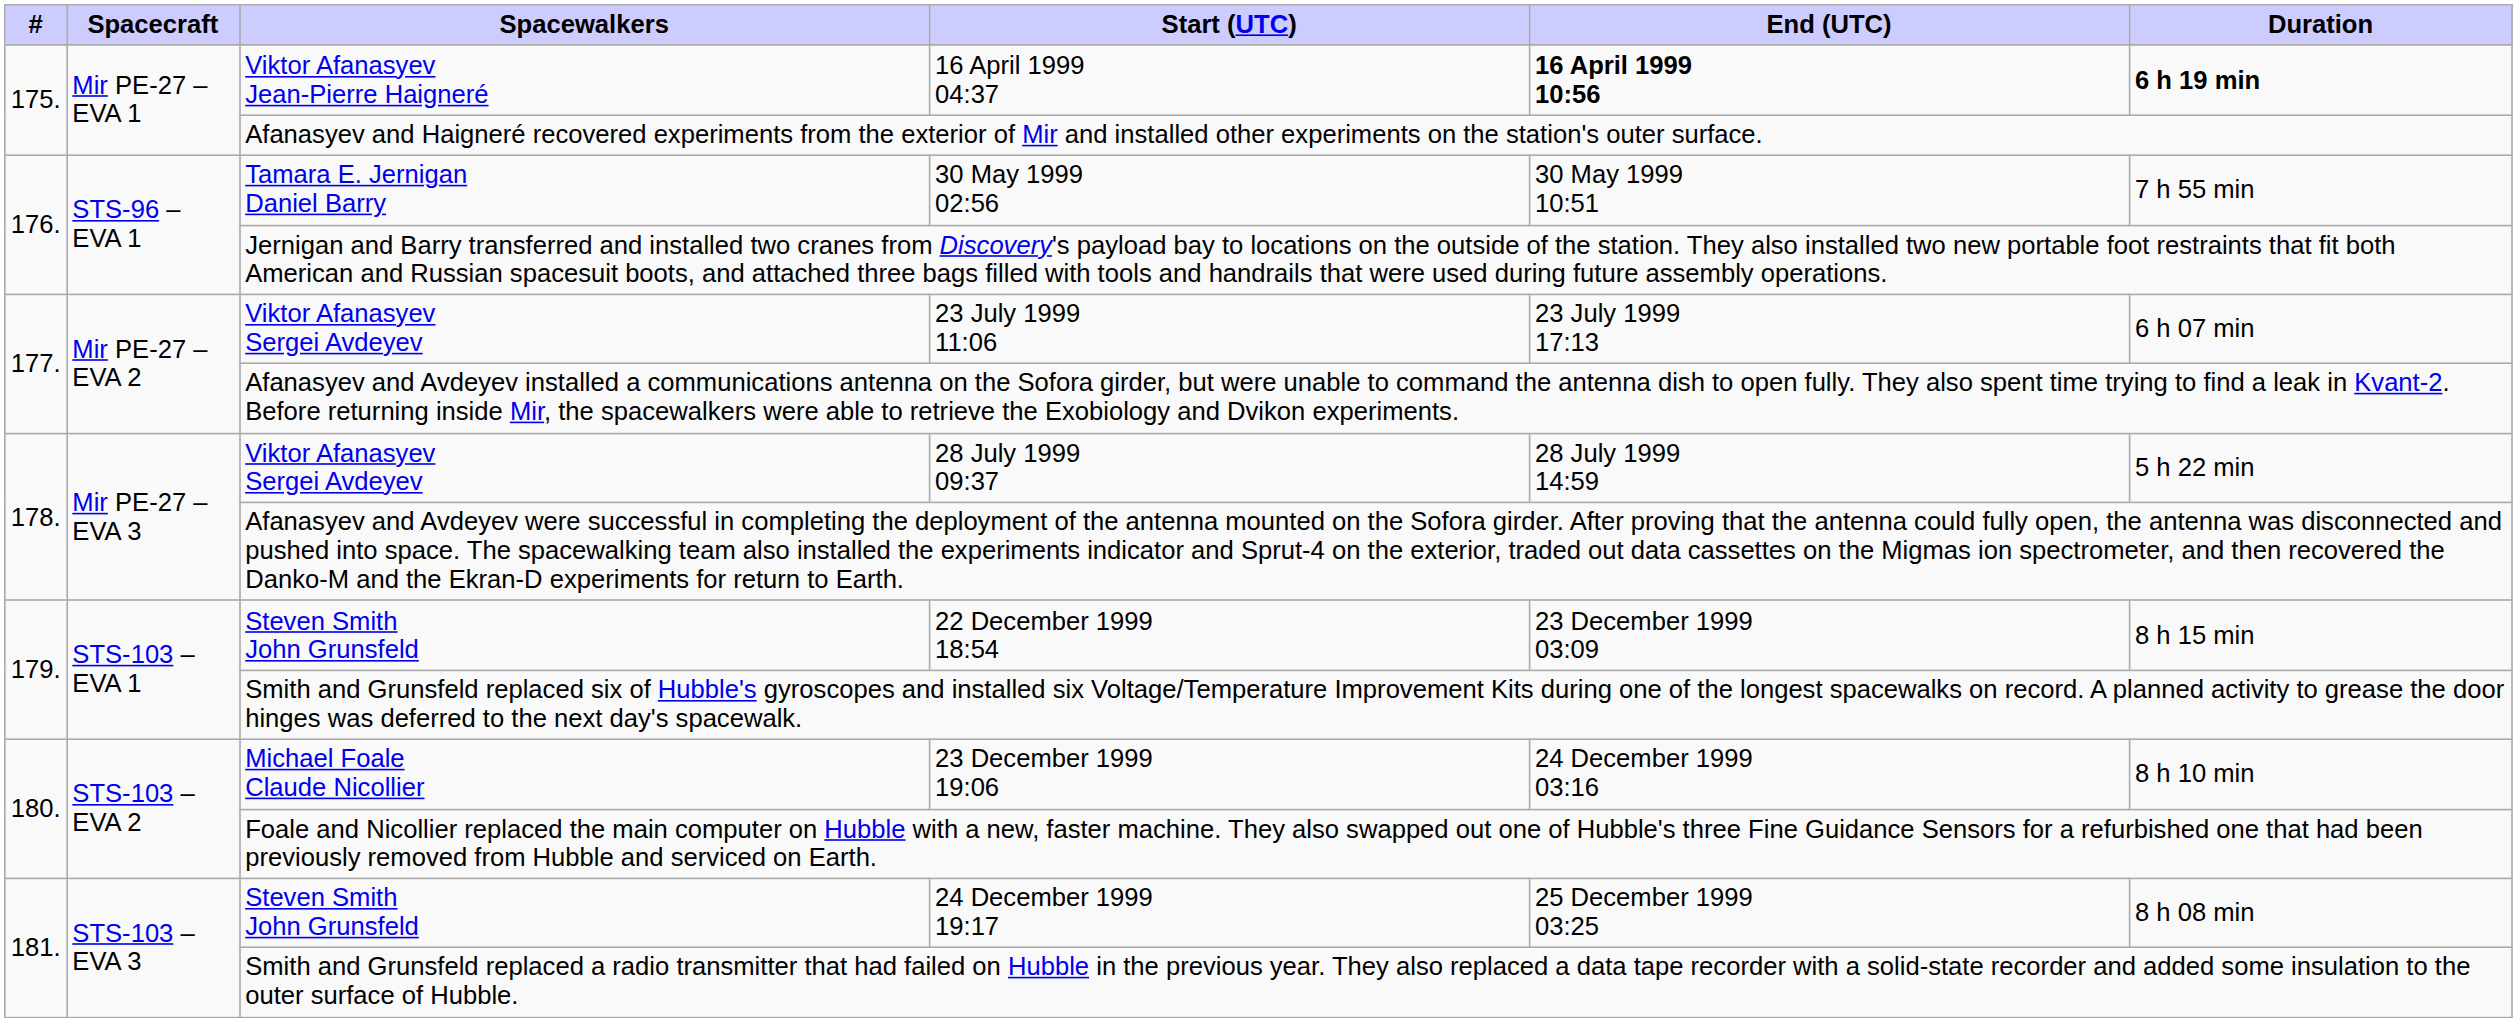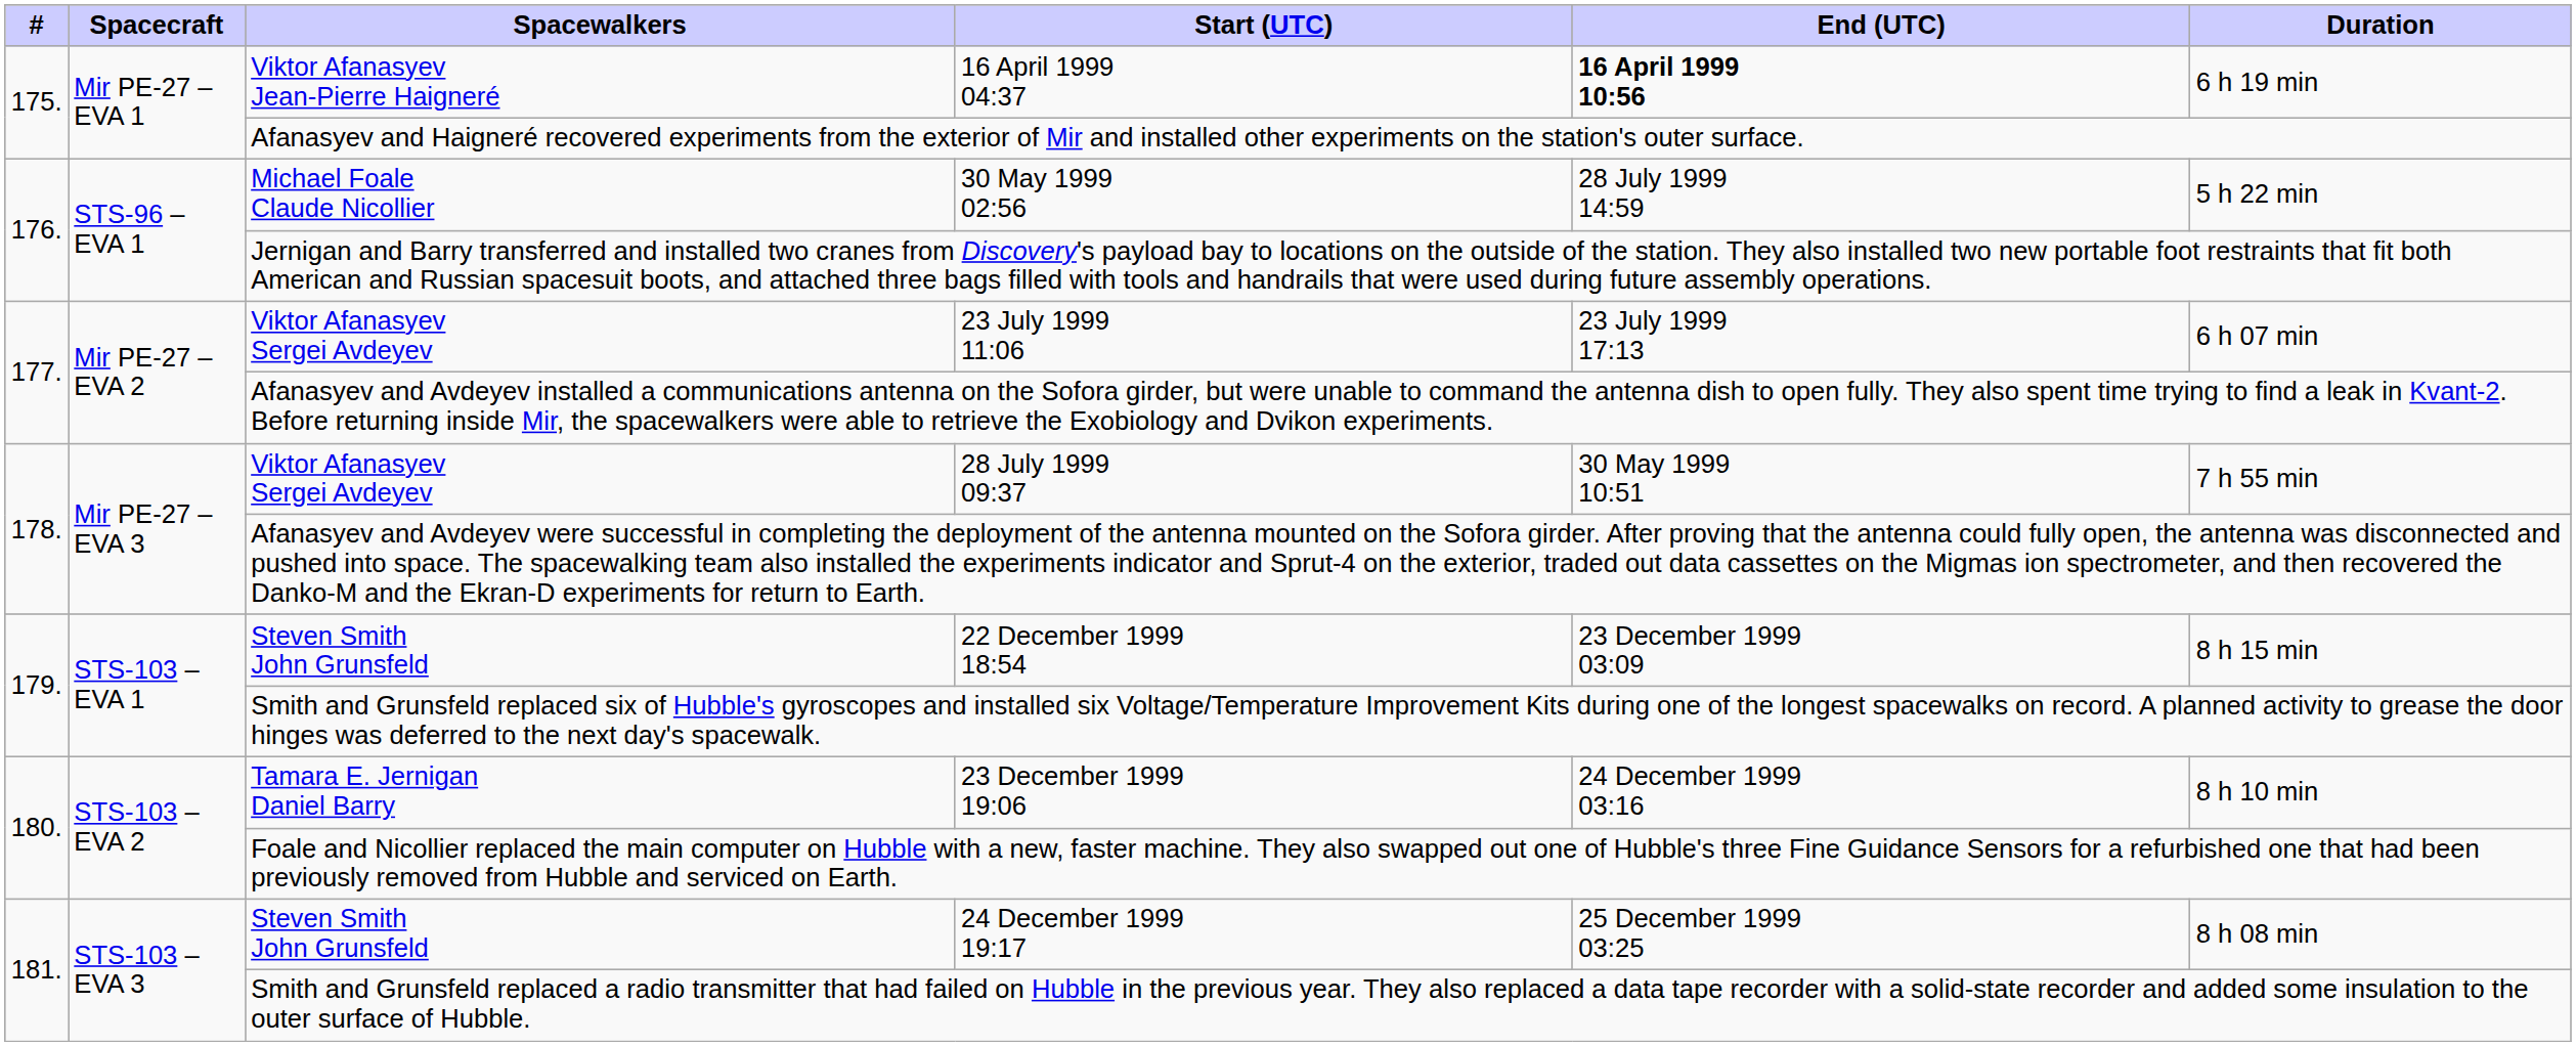16 April 1999 04:37 | Duration: bold -> normal
30 May 1999 02:56 | Spacewalkers: Tamara E. Jernigan Daniel Barry -> Michael Foale Claude Nicollier
30 May 1999 02:56 | End (UTC): 30 May 1999 10:51 -> 28 July 1999 14:59
30 May 1999 02:56 | Duration: 7 h 55 min -> 5 h 22 min
28 July 1999 09:37 | End (UTC): 28 July 1999 14:59 -> 30 May 1999 10:51
28 July 1999 09:37 | Duration: 5 h 22 min -> 7 h 55 min
23 December 1999 19:06 | Spacewalkers: Michael Foale Claude Nicollier -> Tamara E. Jernigan Daniel Barry
